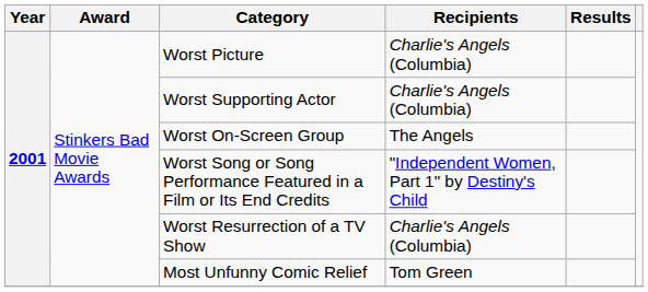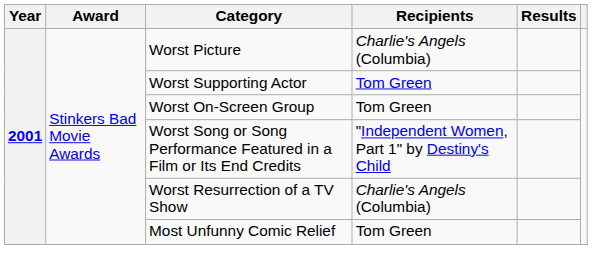Worst Supporting Actor | Recipients: Charlie's Angels (Columbia) -> Tom Green
Worst On-Screen Group | Recipients: The Angels -> Tom Green
